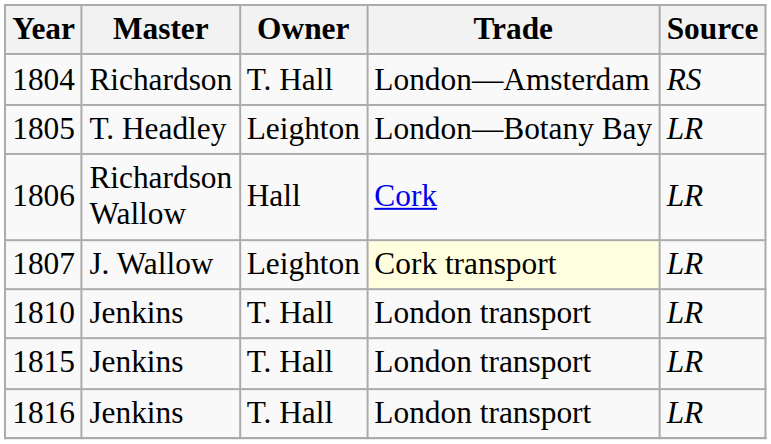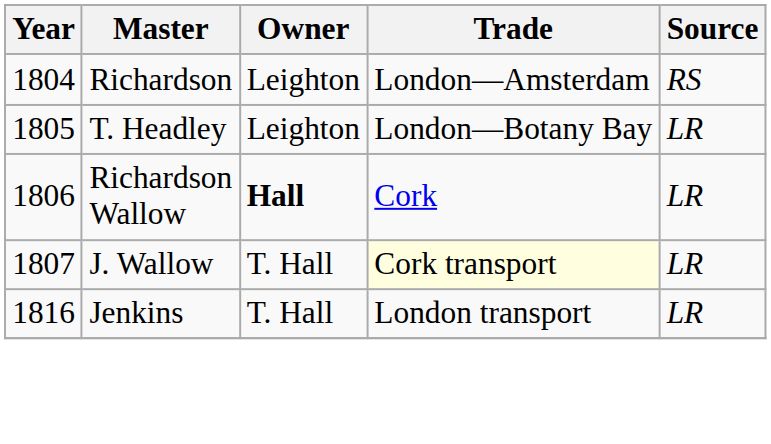1804 | Owner: T. Hall -> Leighton
1806 | Owner: normal -> bold
1807 | Owner: Leighton -> T. Hall
- row: 1810 | Jenkins | T. Hall | London transport | LR
- row: 1815 | Jenkins | T. Hall | London transport | LR
